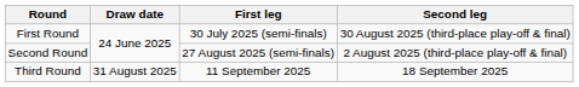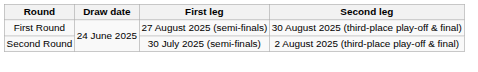First Round | First leg: 30 July 2025 (semi-finals) -> 27 August 2025 (semi-finals)
Second Round | First leg: 27 August 2025 (semi-finals) -> 30 July 2025 (semi-finals)
- row: Third Round | 31 August 2025 | 11 September 2025 | 18 September 2025
